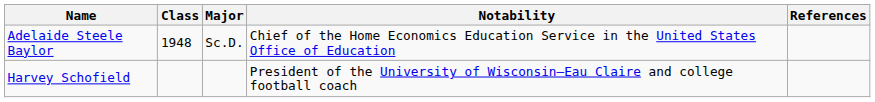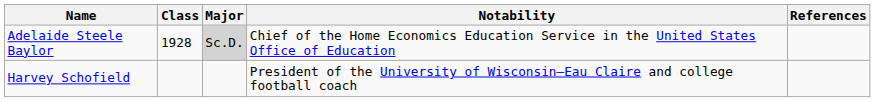Adelaide Steele Baylor | Class: 1948 -> 1928
Adelaide Steele Baylor | Major: no background -> lightgrey background
